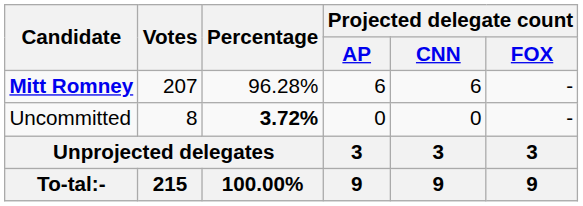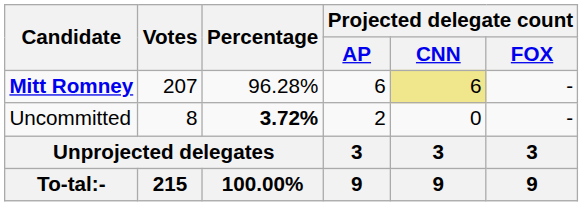Mitt Romney | Projected delegate count / CNN: no background -> khaki background
Uncommitted | Projected delegate count / AP: 0 -> 2
